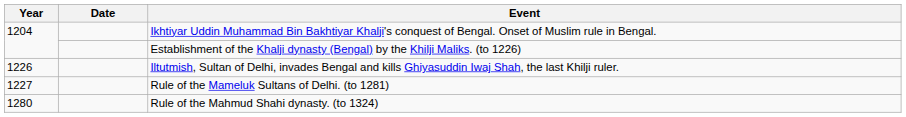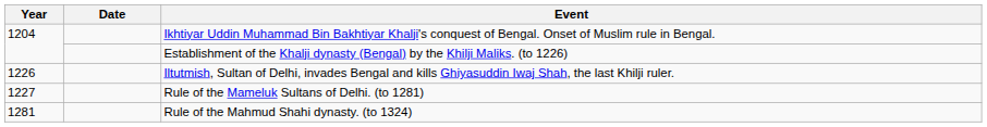Rule of the Mahmud Shahi dynasty. (to 1324) | Year: 1280 -> 1281
